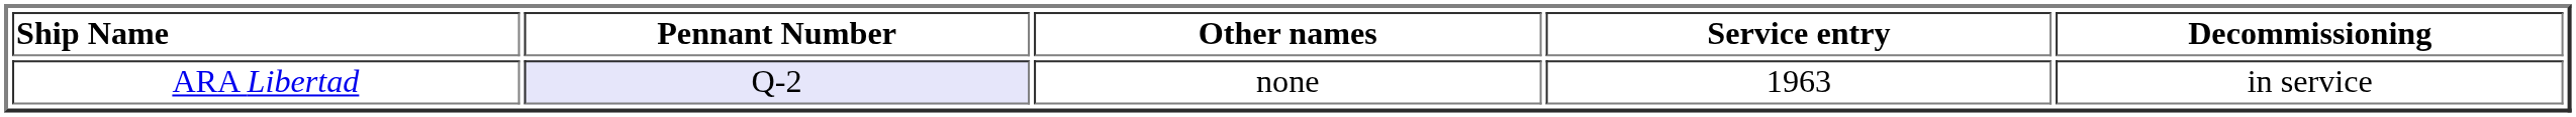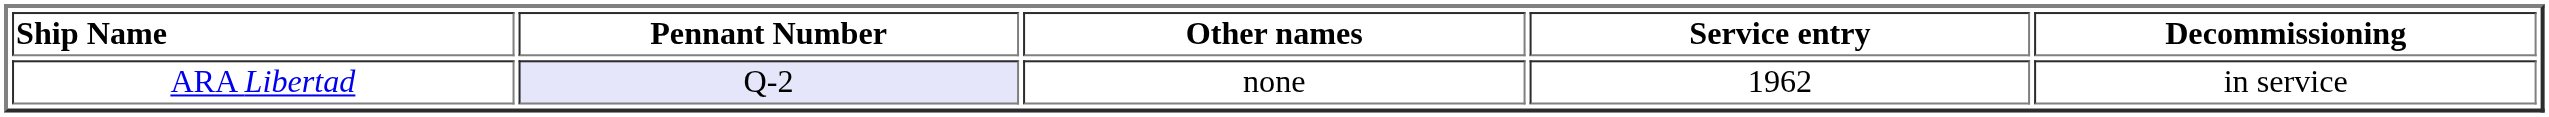ARA Libertad | Service entry: 1963 -> 1962
